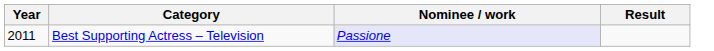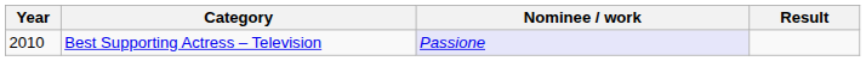Best Supporting Actress – Television | Year: 2011 -> 2010
